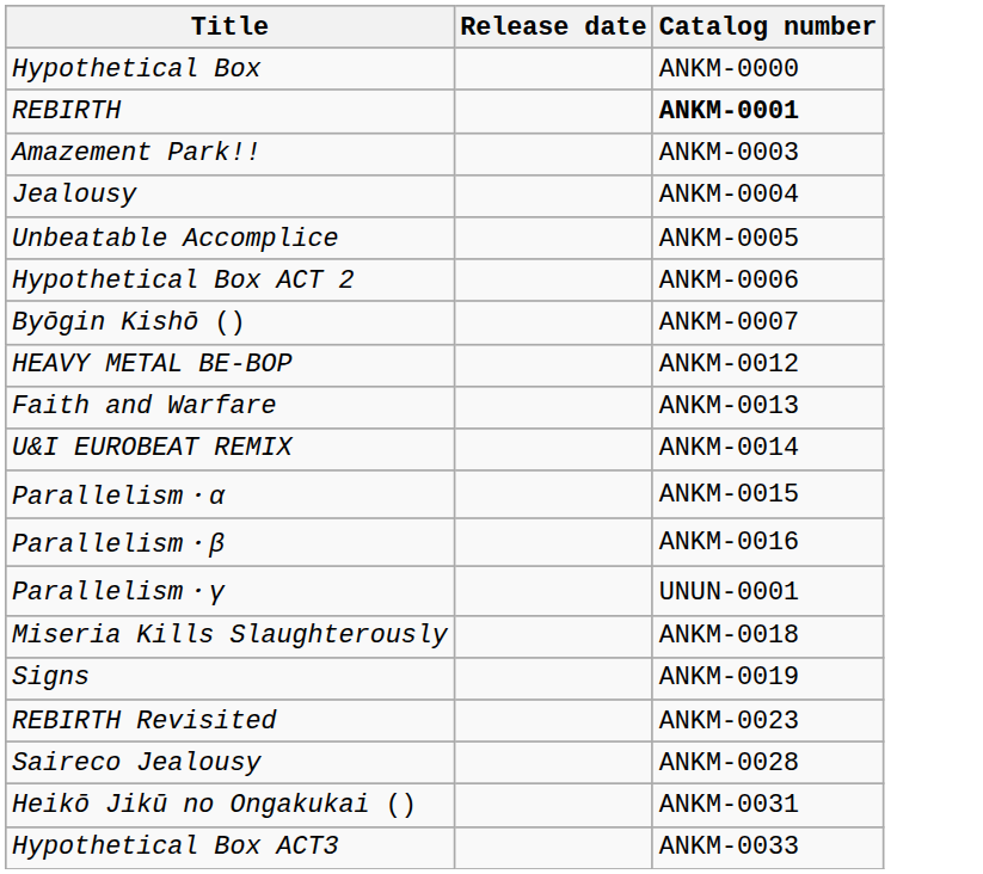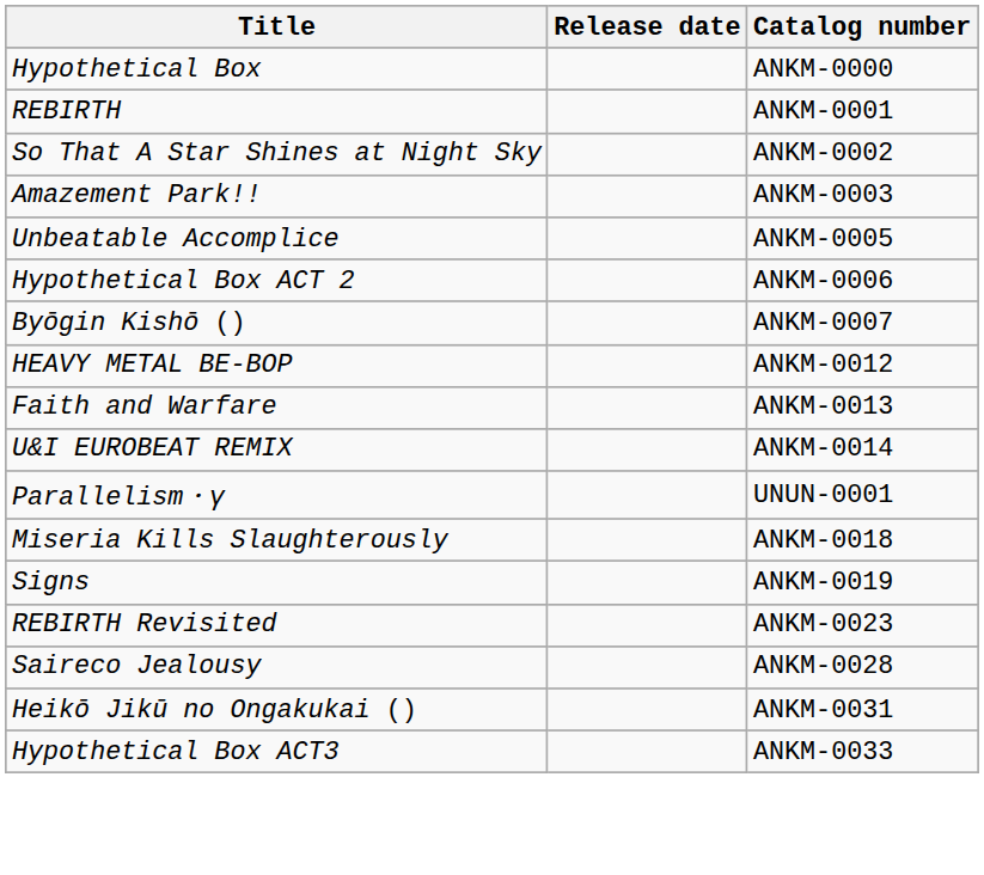REBIRTH | Catalog number: bold -> normal
+ row: So That A Star Shines at Night Sky | ANKM-0002
- row: Jealousy | ANKM-0004
- row: Parallelism・α | ANKM-0015
- row: Parallelism・β | ANKM-0016
